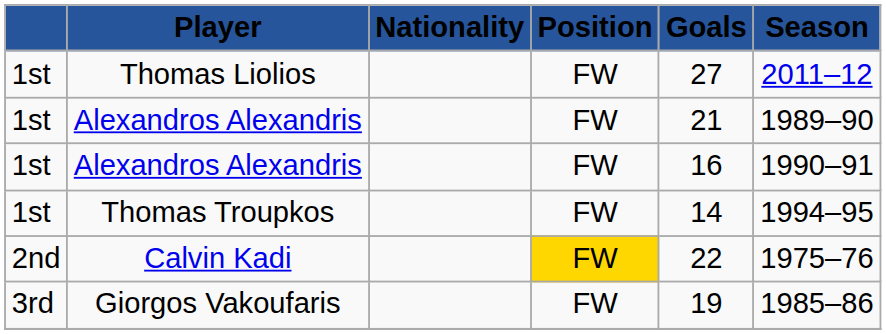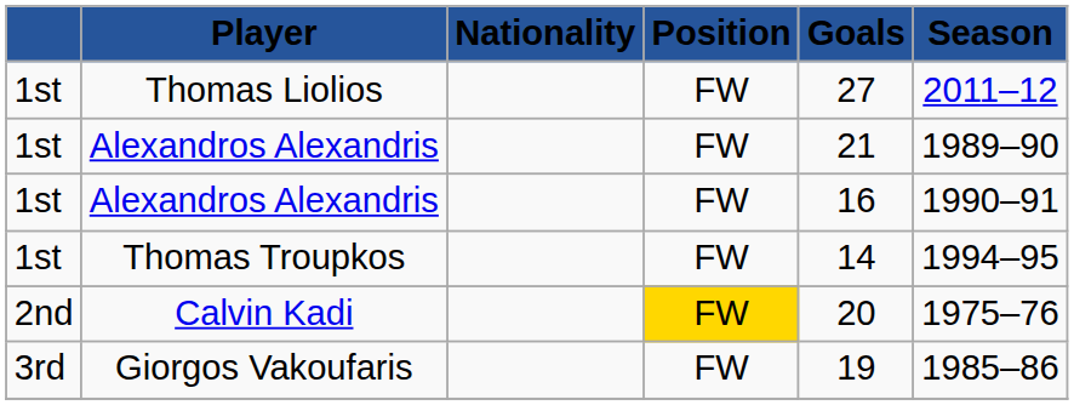Calvin Kadi | Goals: 22 -> 20
